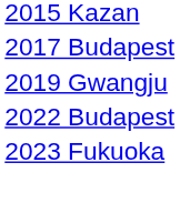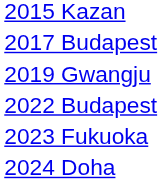+ row: 2024 Doha
